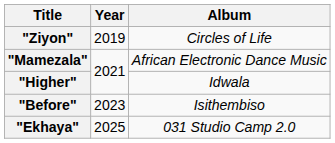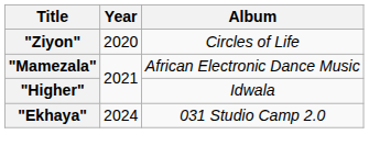"Ziyon" | Year: 2019 -> 2020
- row: "Before" | 2023 | Isithembiso
"Ekhaya" | Year: 2025 -> 2024
